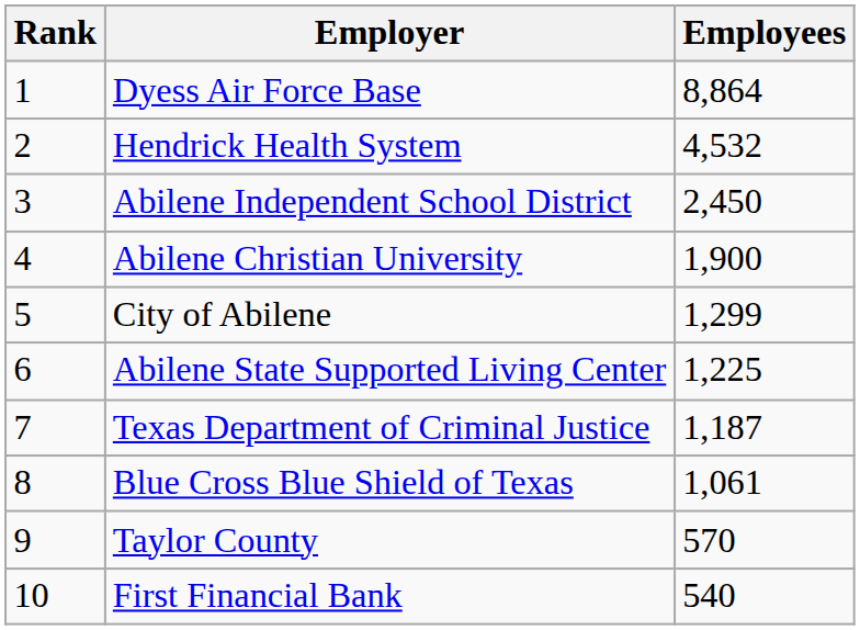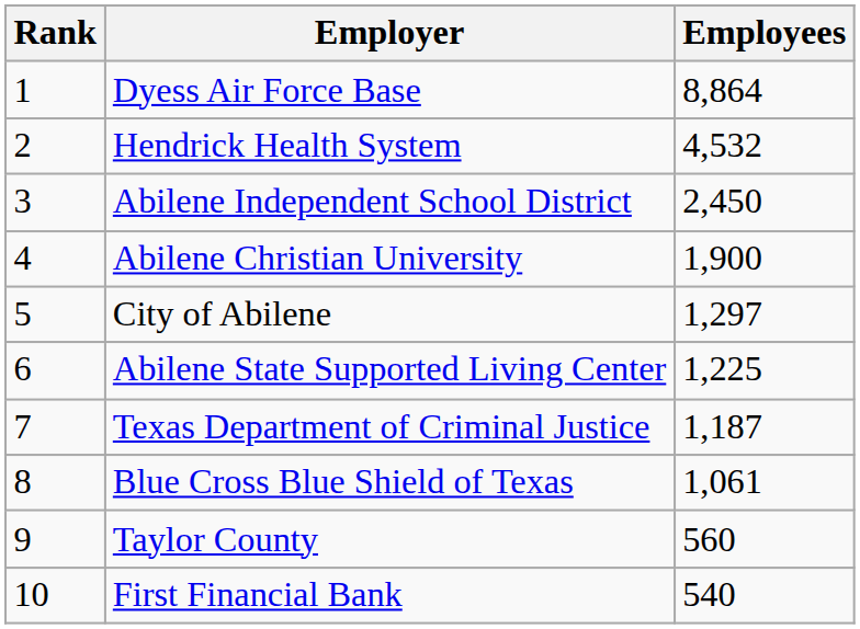City of Abilene | Employees: 1,299 -> 1,297
Taylor County | Employees: 570 -> 560
